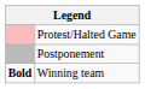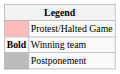rows swapped: Postponement <-> Winning team
